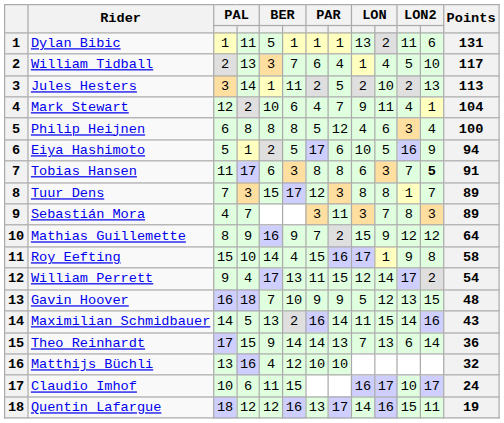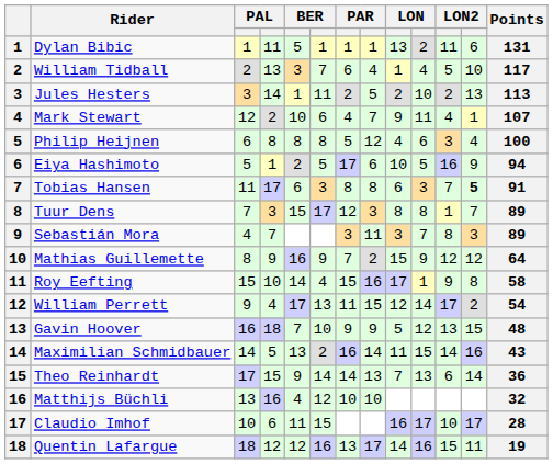Mark Stewart | Points: 104 -> 107
Claudio Imhof | Points: 24 -> 28
